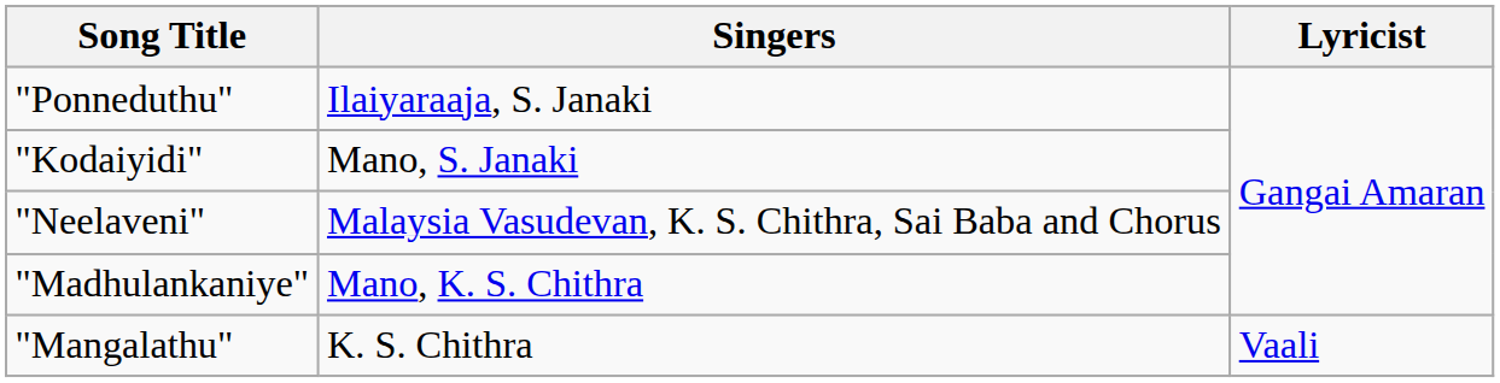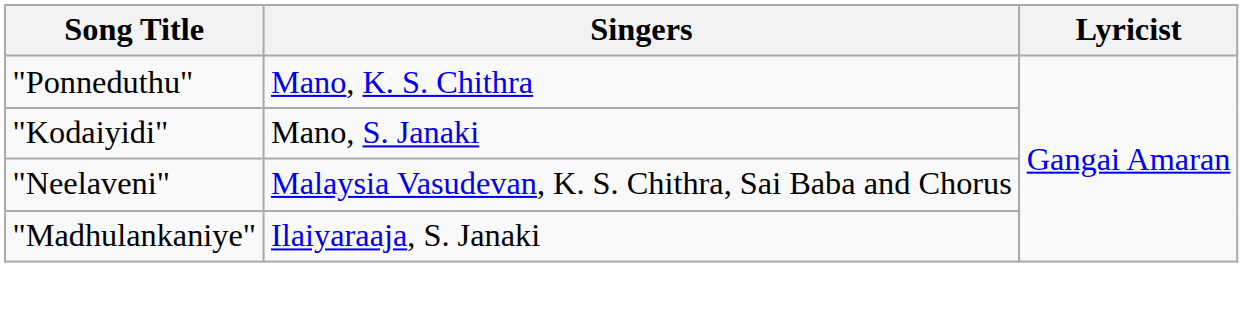"Ponneduthu" | Singers: Ilaiyaraaja, S. Janaki -> Mano, K. S. Chithra
"Madhulankaniye" | Singers: Mano, K. S. Chithra -> Ilaiyaraaja, S. Janaki
- row: "Mangalathu" | K. S. Chithra | Vaali
